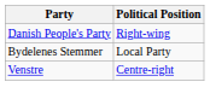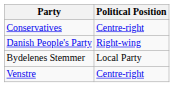+ row: Conservatives | Centre-right
